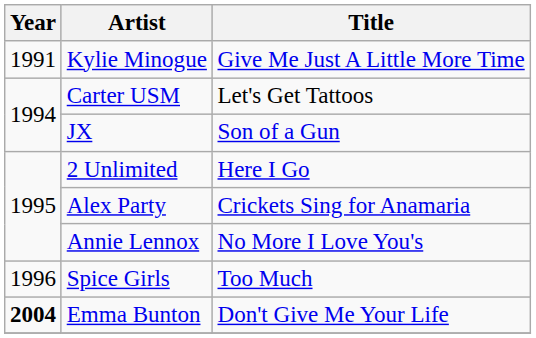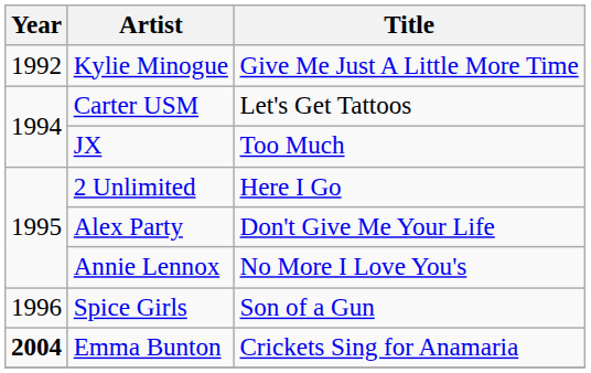Kylie Minogue | Year: 1991 -> 1992
JX | Title: Son of a Gun -> Too Much
Alex Party | Title: Crickets Sing for Anamaria -> Don't Give Me Your Life
Spice Girls | Title: Too Much -> Son of a Gun
Emma Bunton | Title: Don't Give Me Your Life -> Crickets Sing for Anamaria
